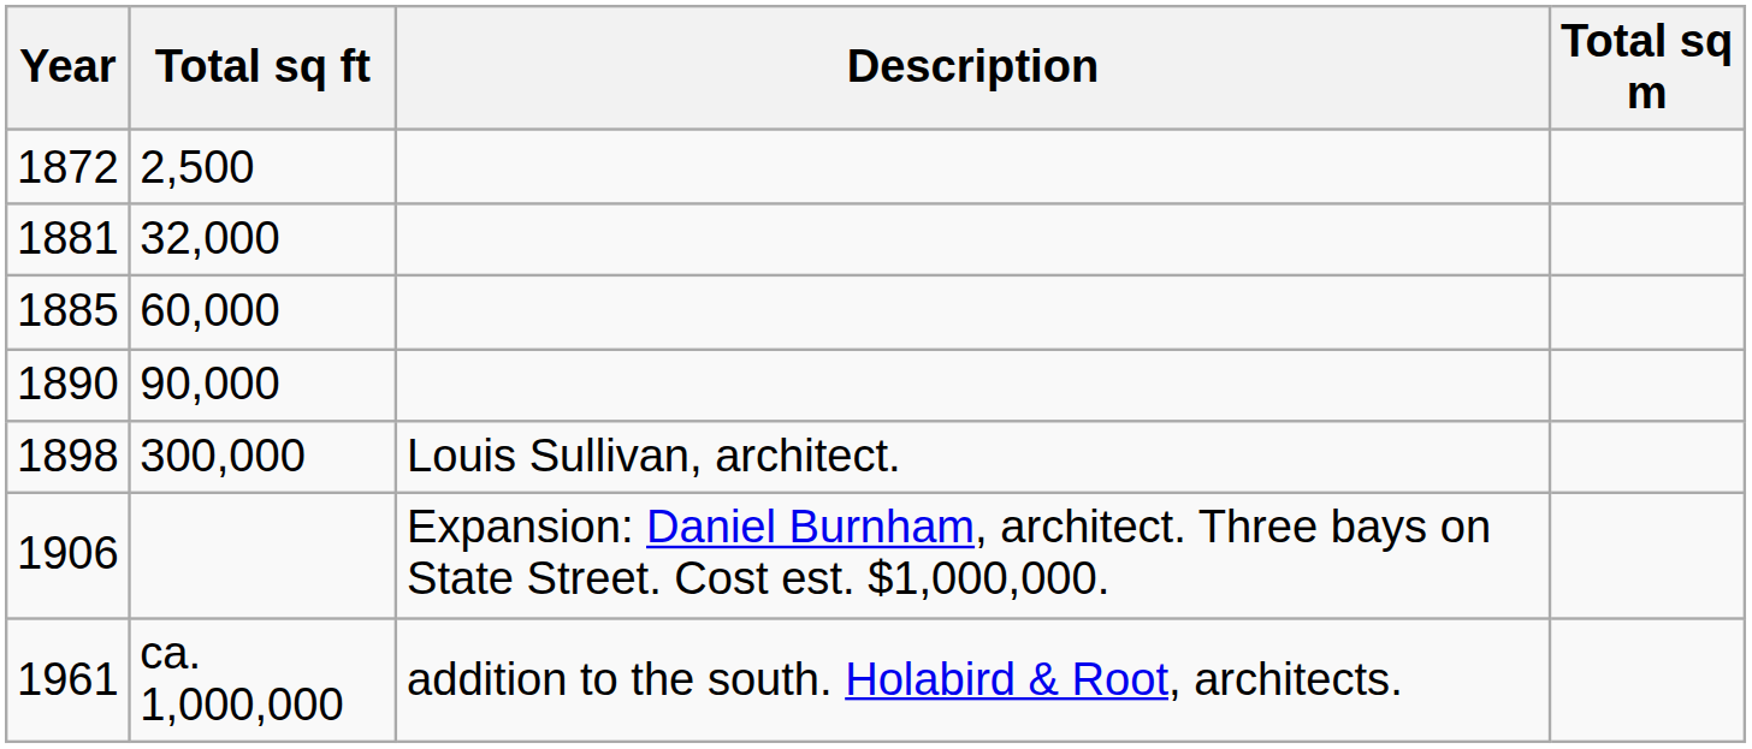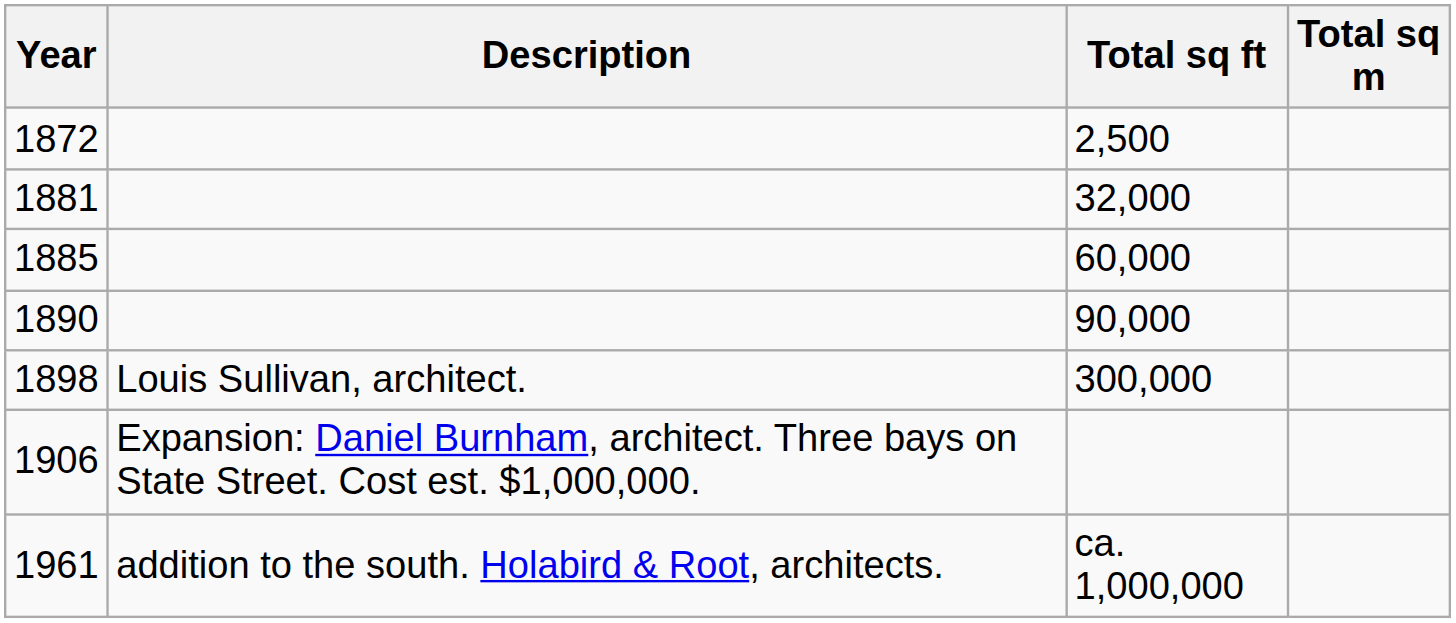columns swapped: Description <-> Total sq ft
